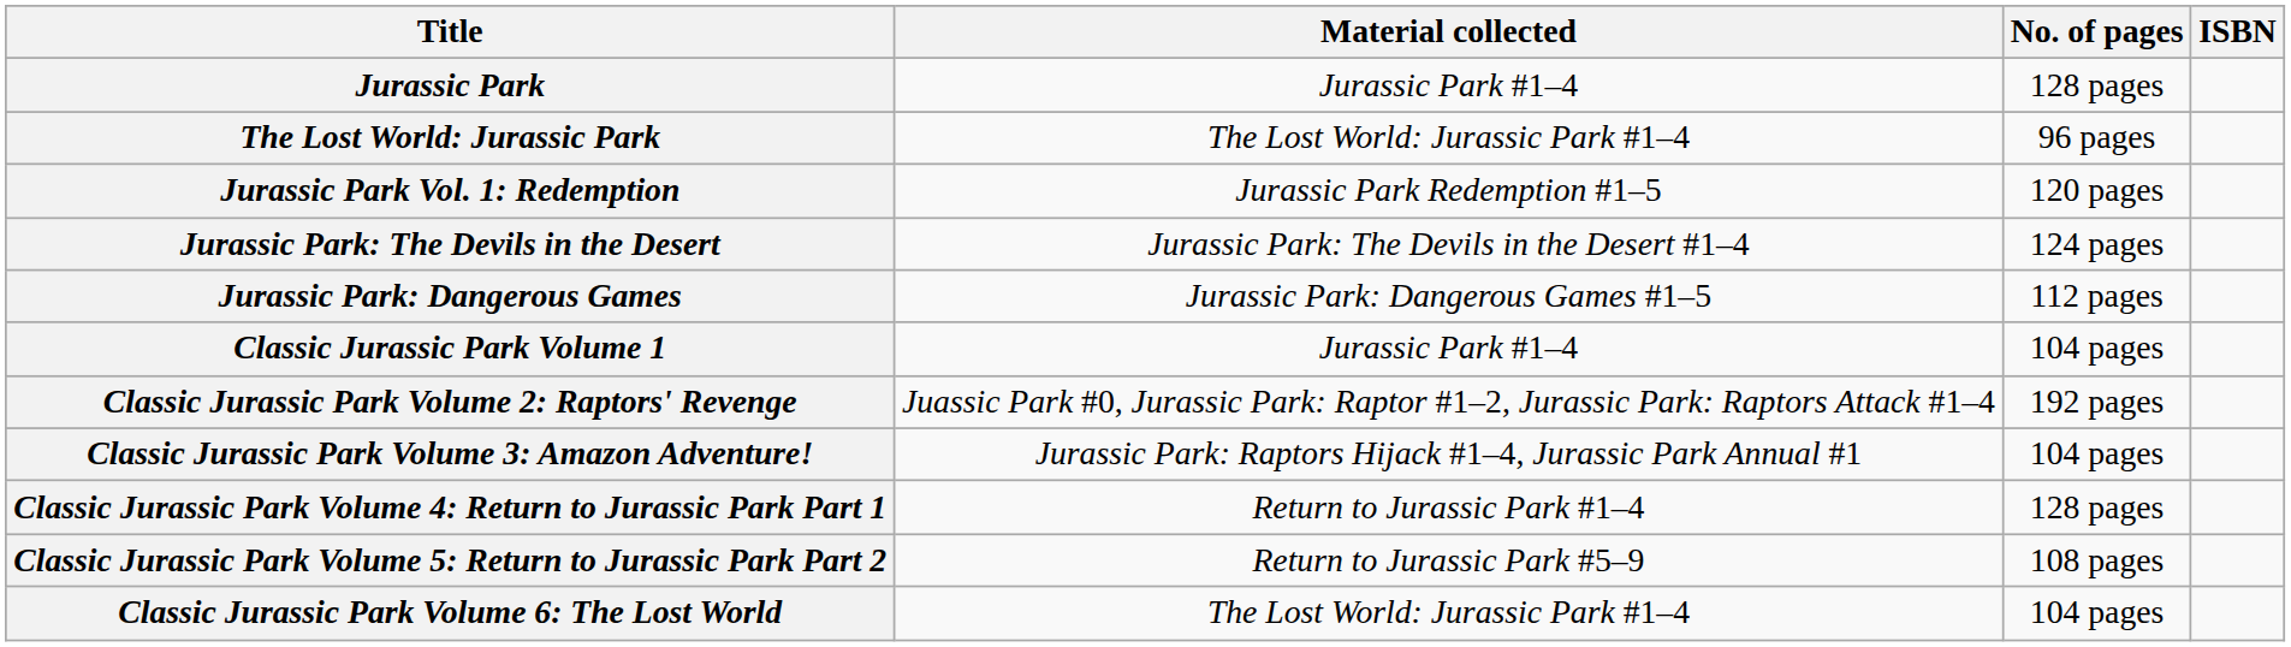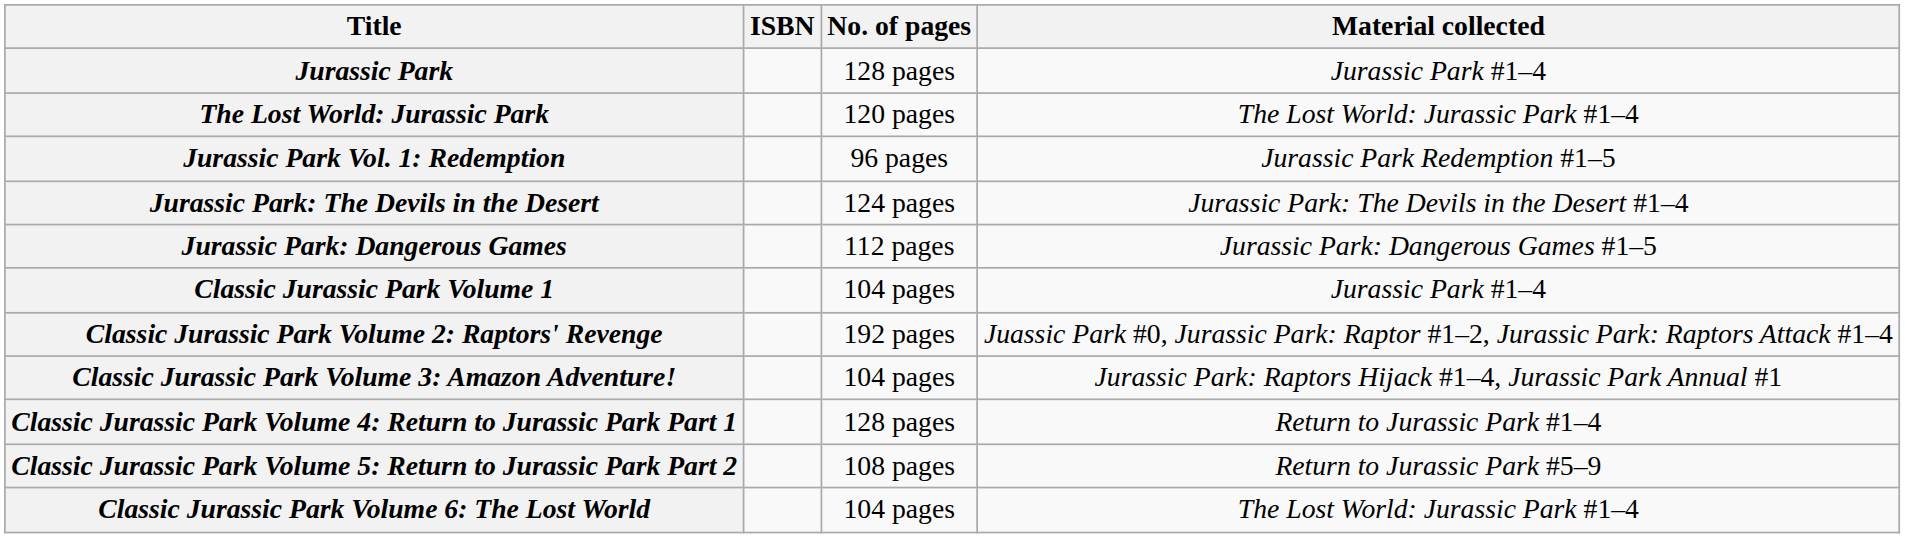columns swapped: Material collected <-> ISBN
The Lost World: Jurassic Park | No. of pages: 96 pages -> 120 pages
Jurassic Park Vol. 1: Redemption | No. of pages: 120 pages -> 96 pages
